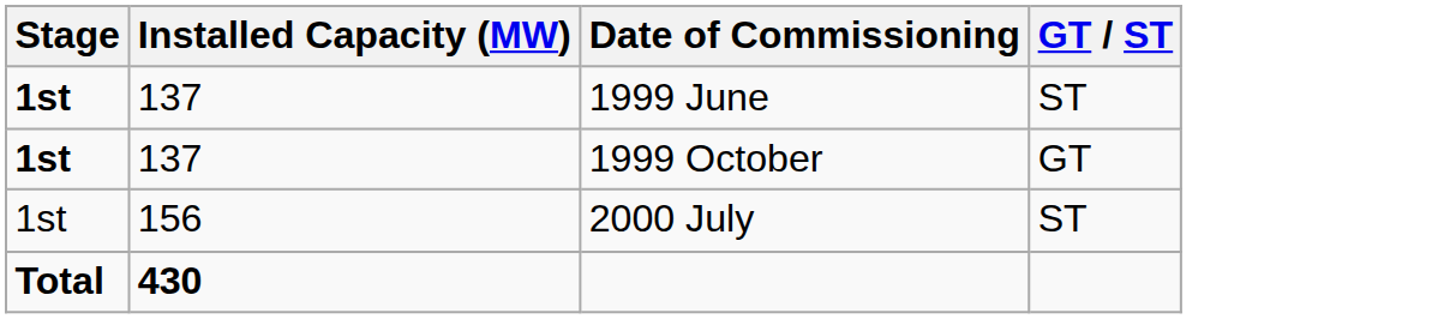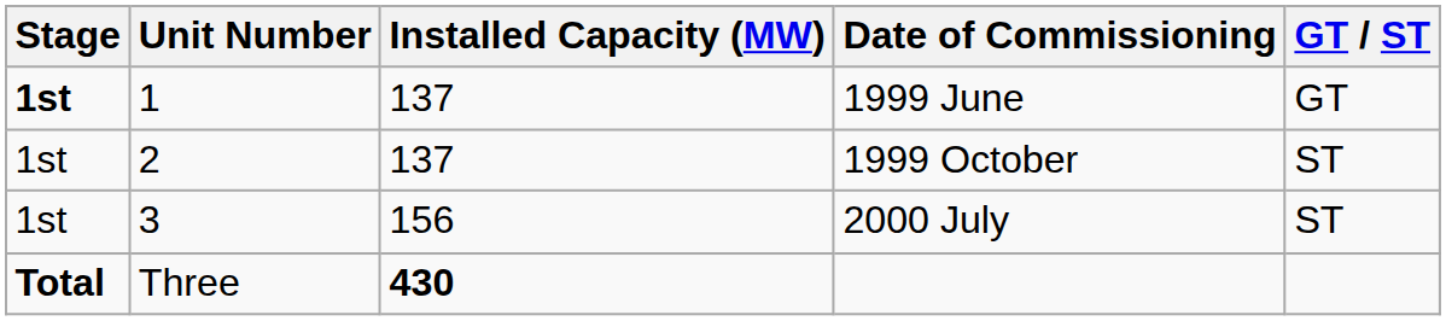+ column: Unit Number | 1 | 2 | 3 | Three
1999 June | GT / ST: ST -> GT
1999 October | Stage: bold -> normal
1999 October | GT / ST: GT -> ST
